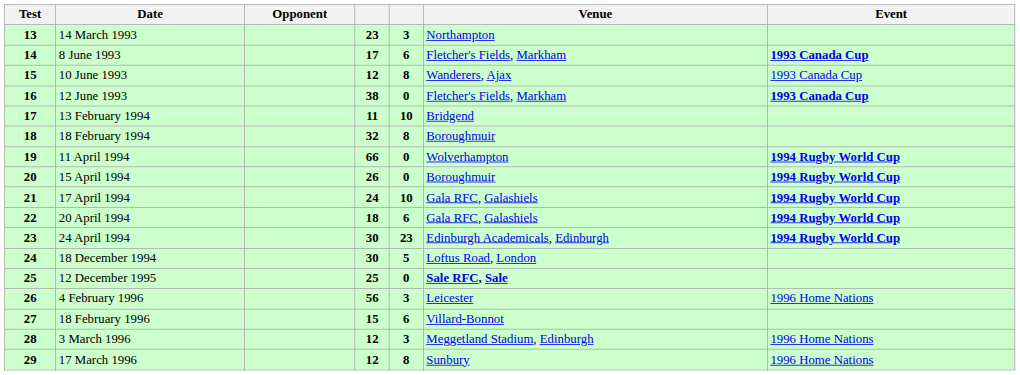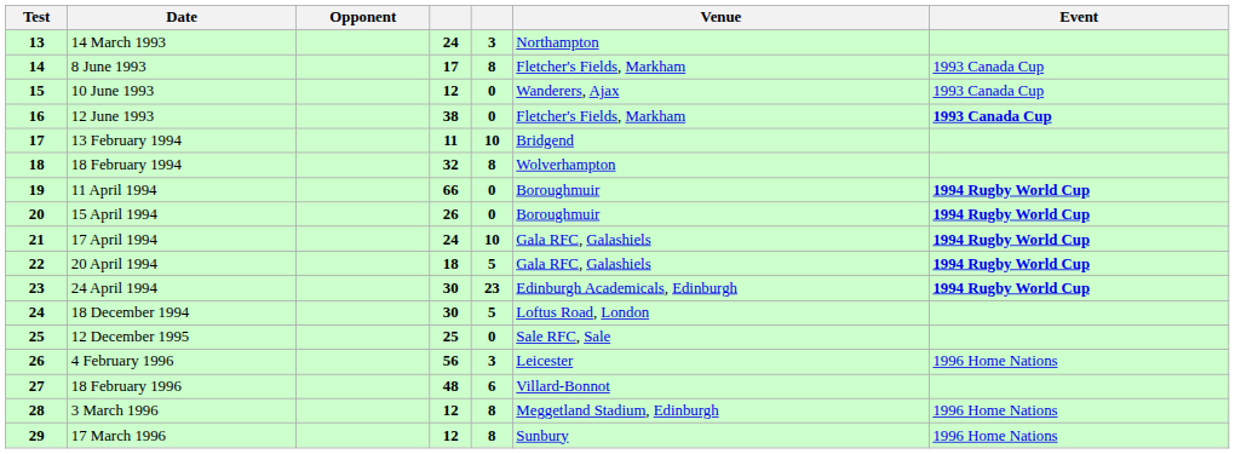14 March 1993 | column 4: 23 -> 24
8 June 1993 | column 5: 6 -> 8
8 June 1993 | Event: bold -> normal
10 June 1993 | column 5: 8 -> 0
18 February 1994 | Venue: Boroughmuir -> Wolverhampton
11 April 1994 | Venue: Wolverhampton -> Boroughmuir
20 April 1994 | column 5: 6 -> 5
12 December 1995 | Venue: bold -> normal
18 February 1996 | column 4: 15 -> 48
3 March 1996 | column 5: 3 -> 8
